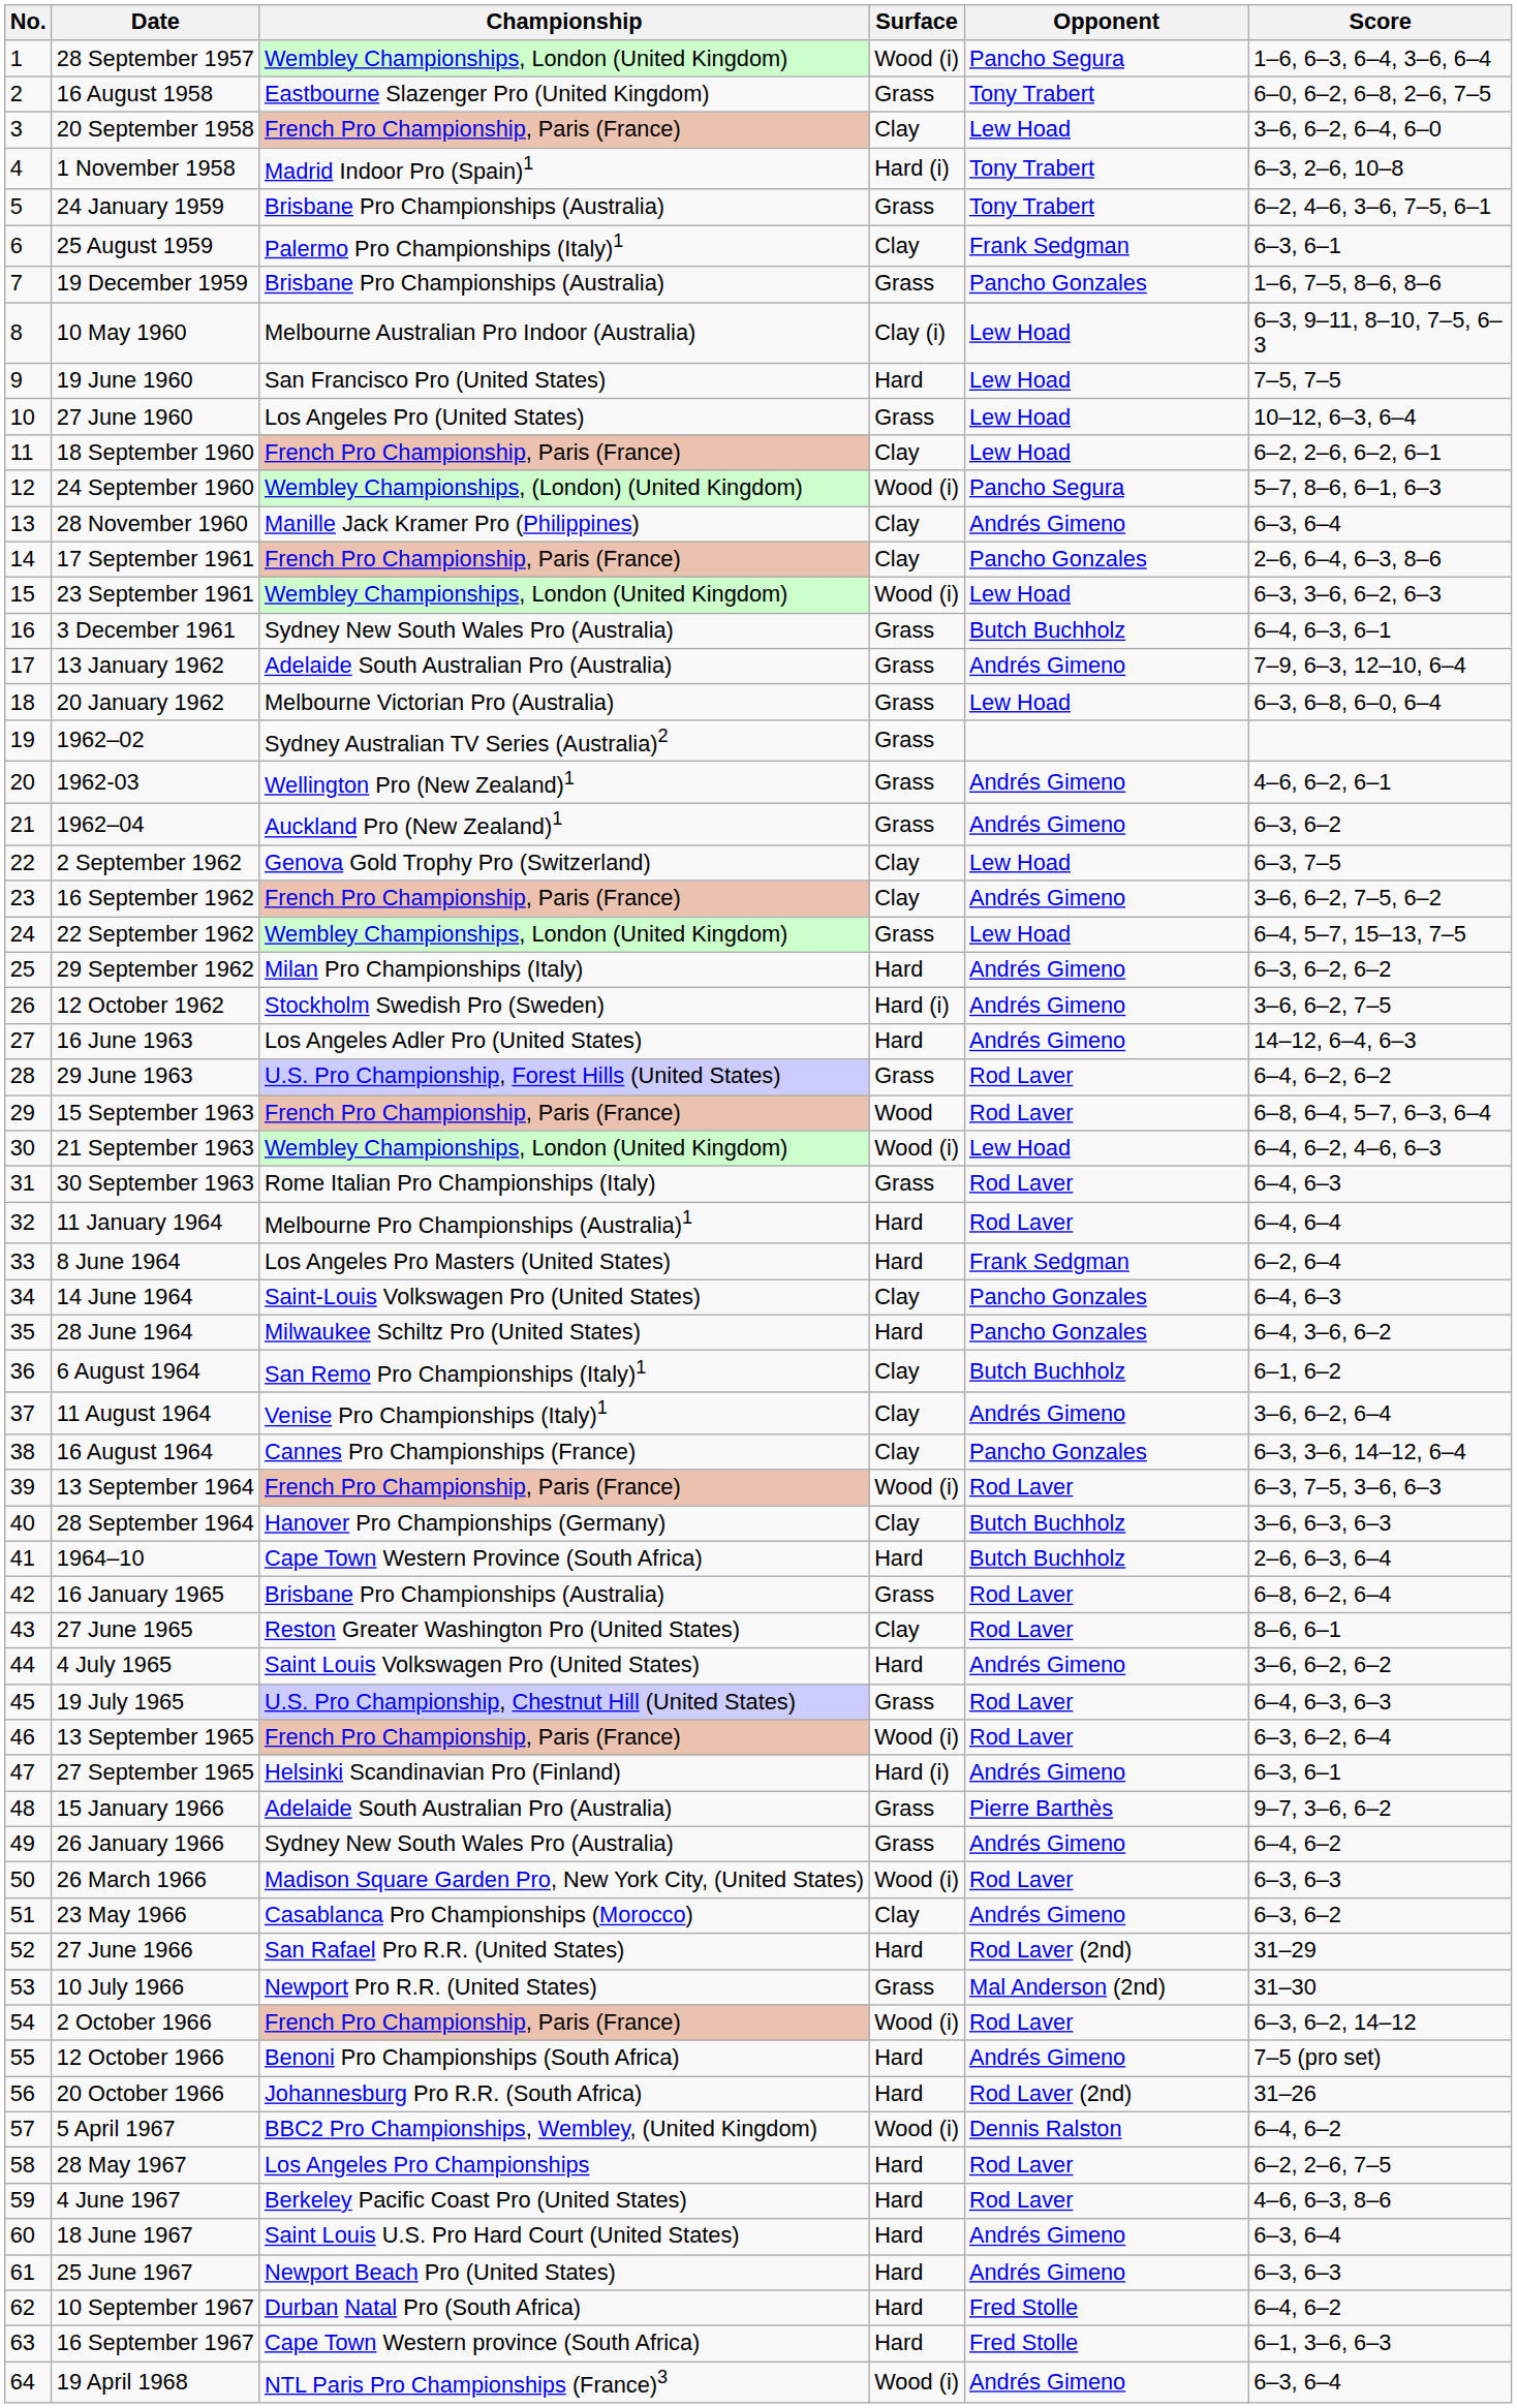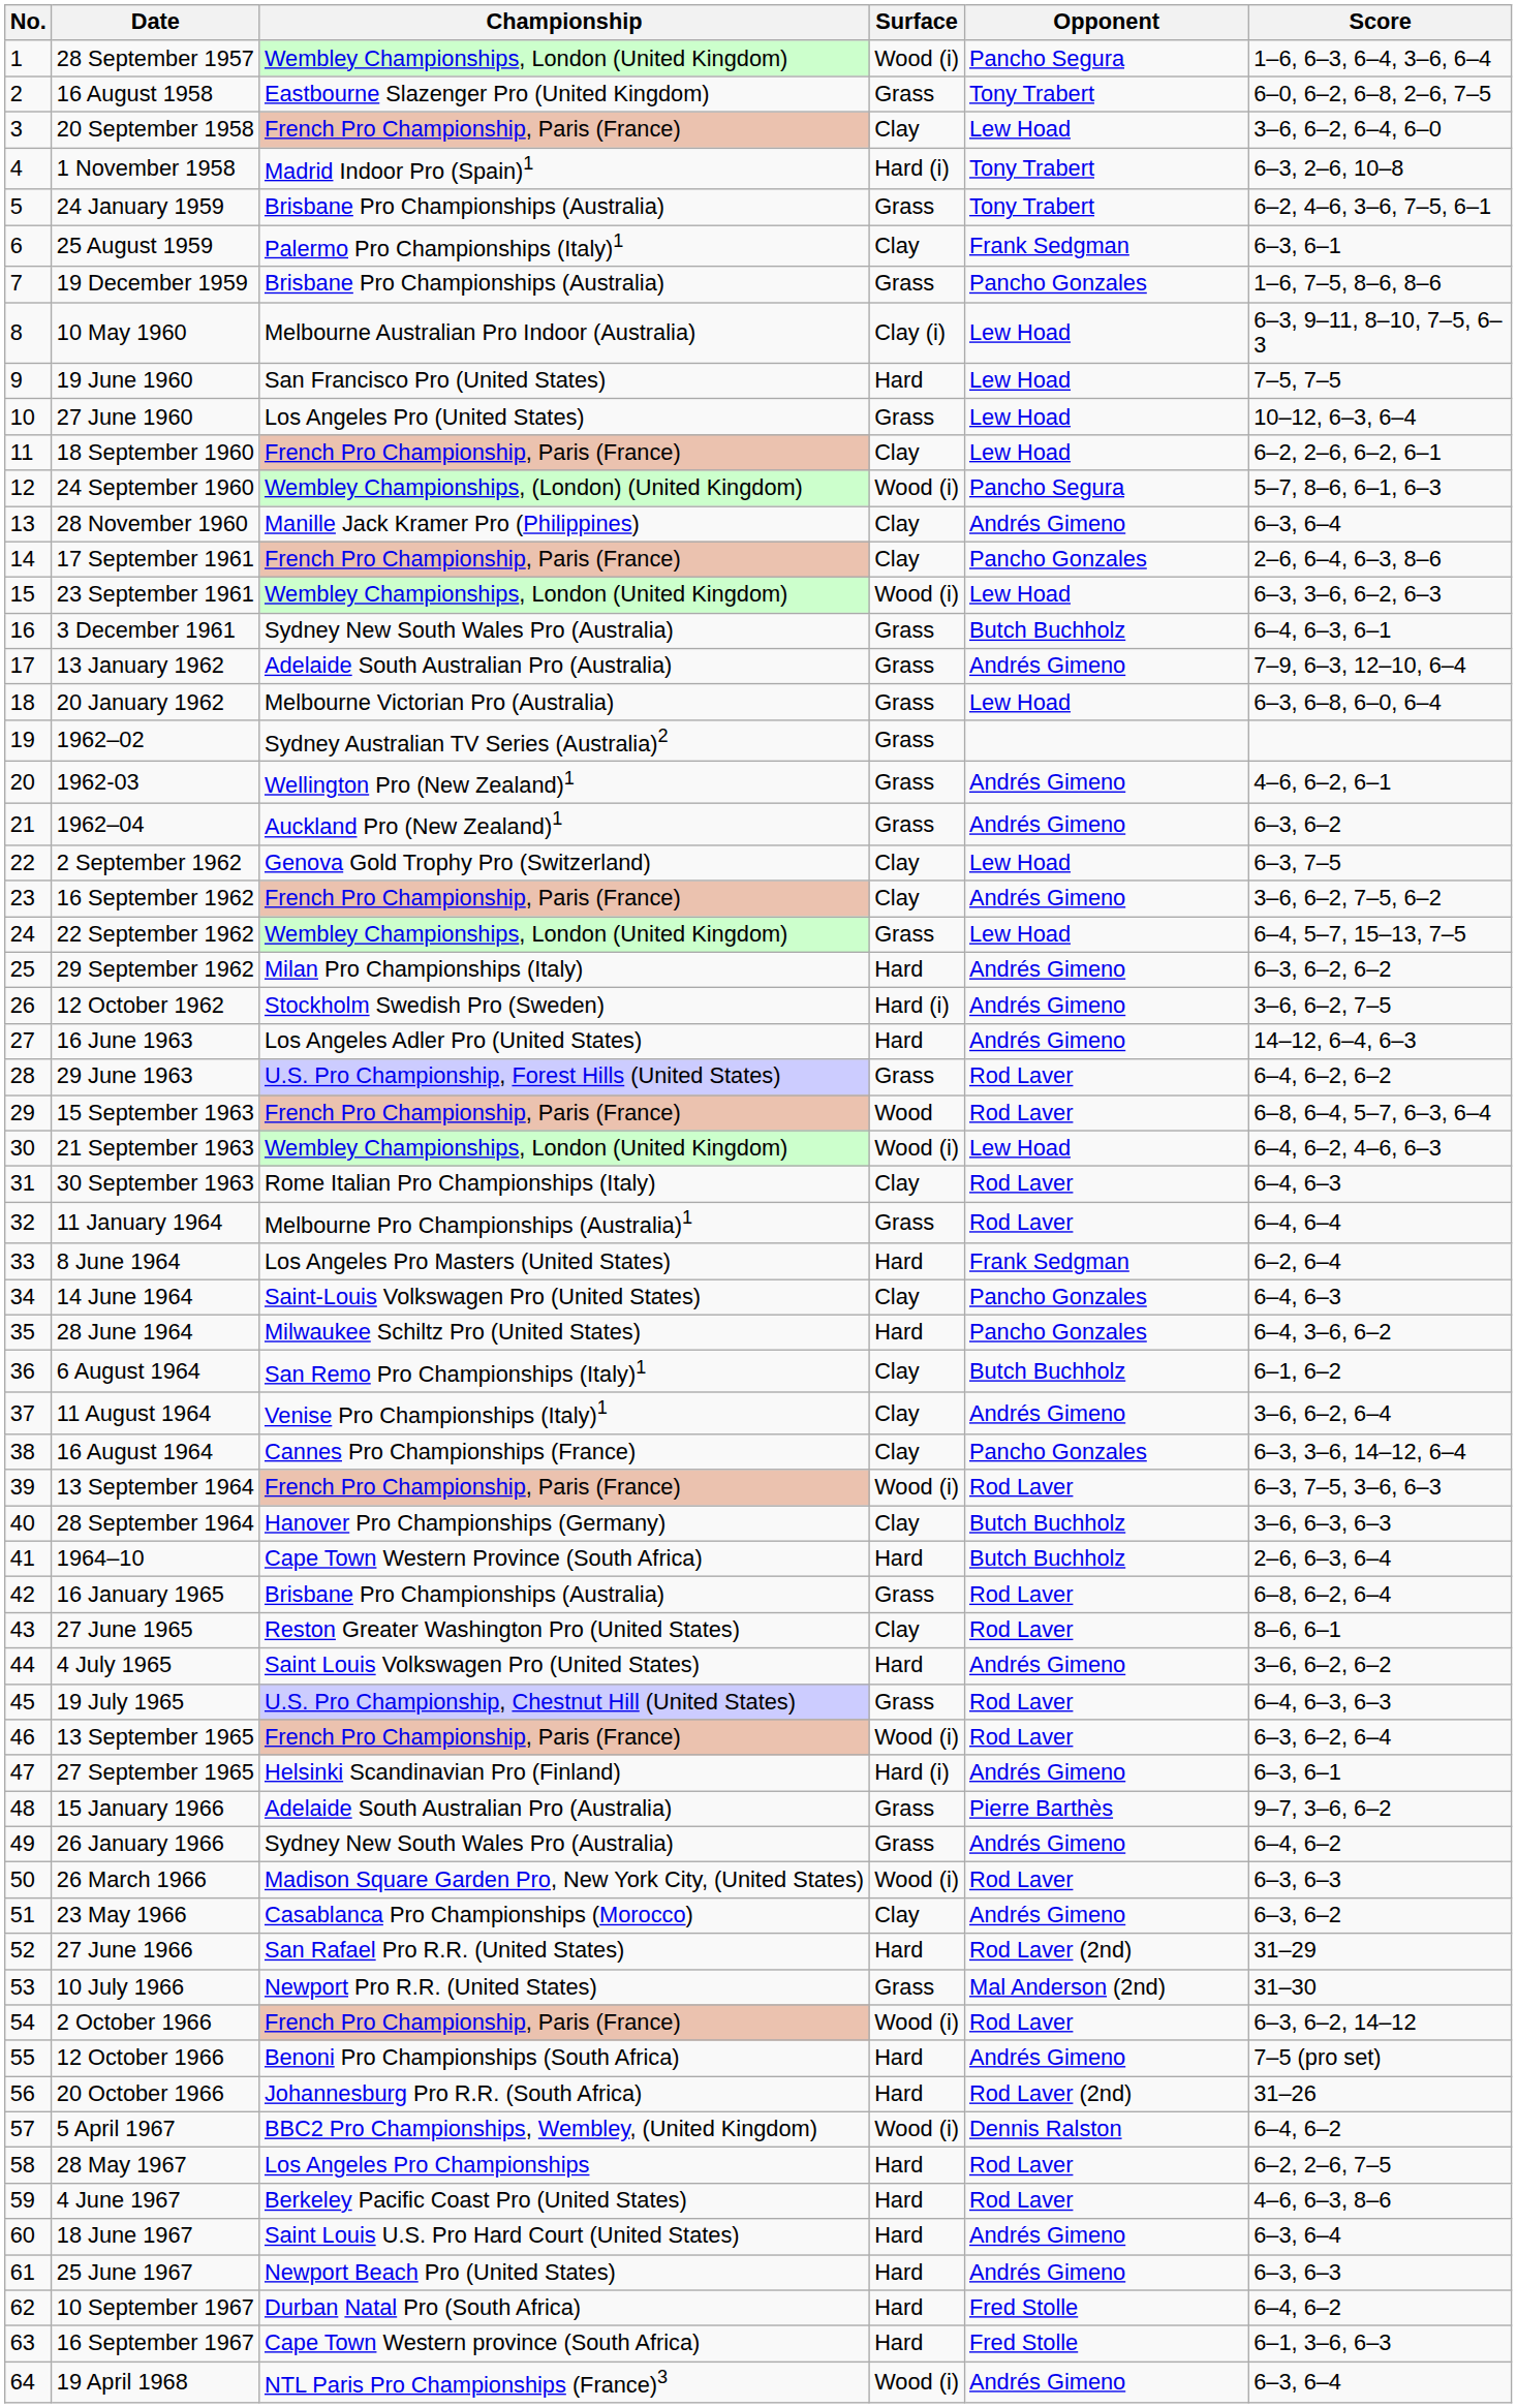30 September 1963 | Surface: Grass -> Clay
11 January 1964 | Surface: Hard -> Grass
